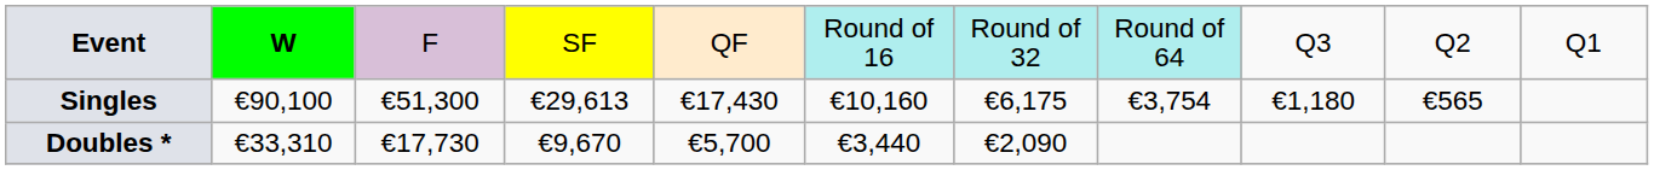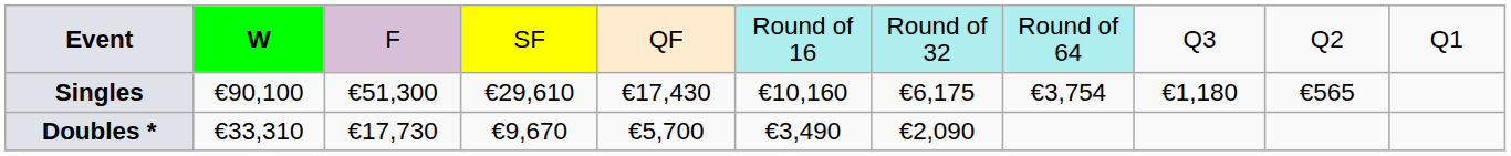Singles | column 4: €29,613 -> €29,610
Doubles * | column 6: €3,440 -> €3,490
